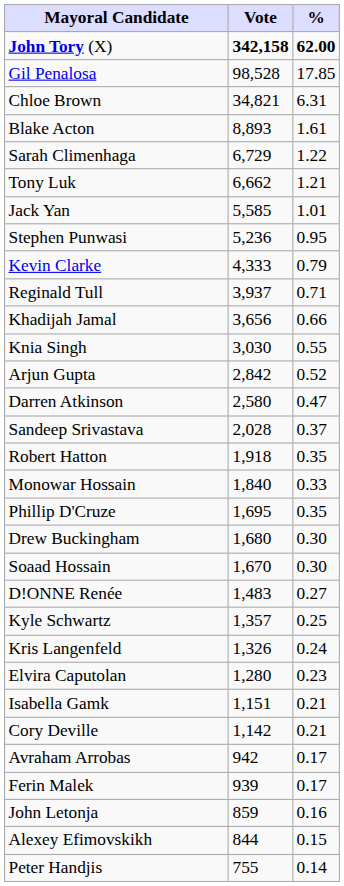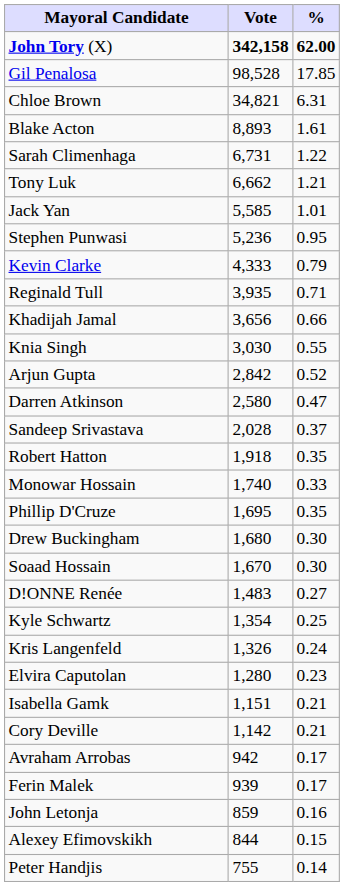Sarah Climenhaga | Vote: 6,729 -> 6,731
Reginald Tull | Vote: 3,937 -> 3,935
Monowar Hossain | Vote: 1,840 -> 1,740
Kyle Schwartz | Vote: 1,357 -> 1,354
